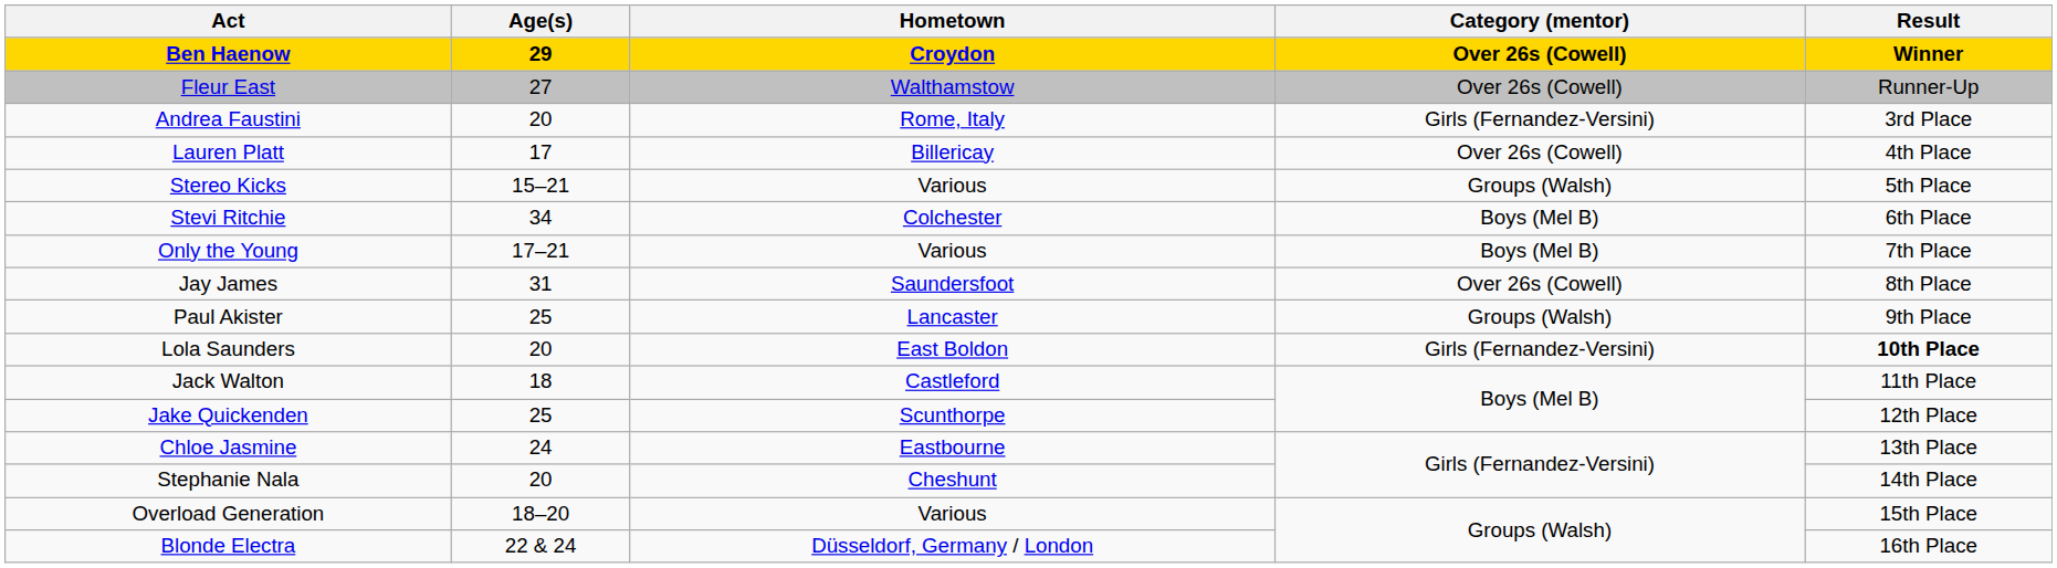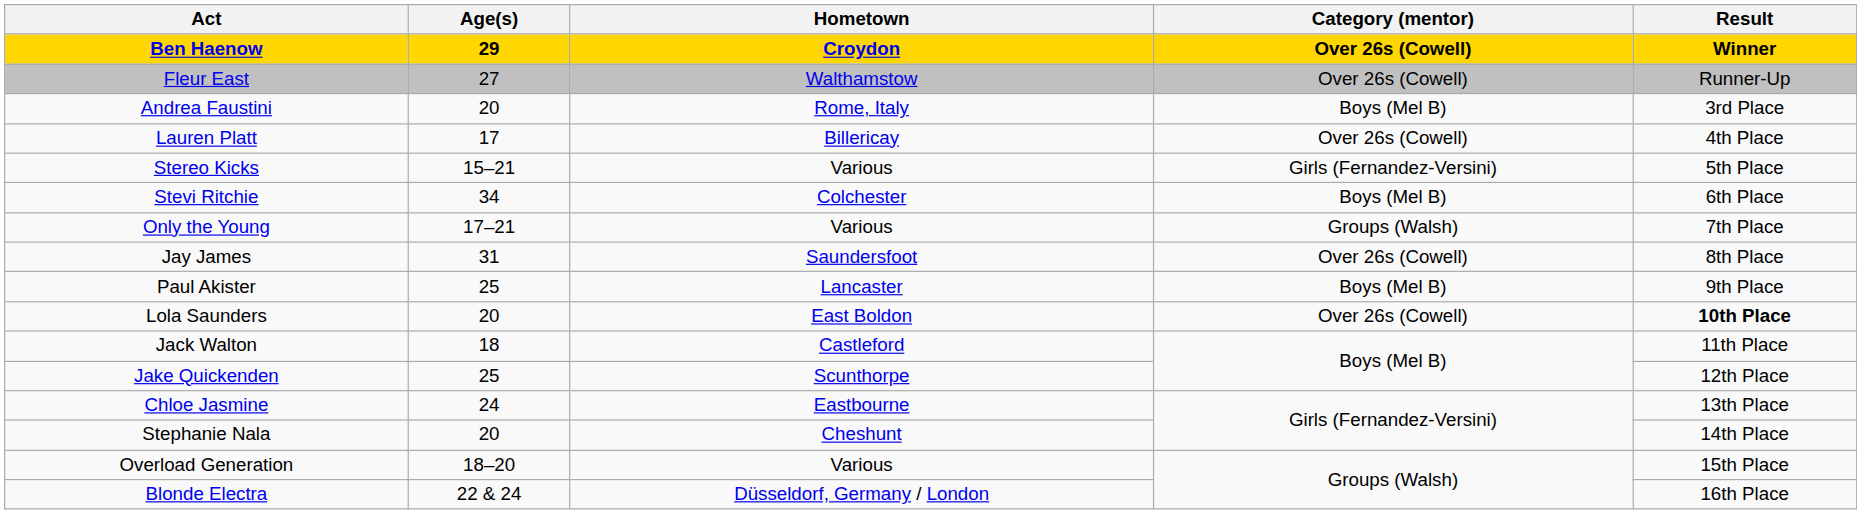Andrea Faustini | Category (mentor): Girls (Fernandez-Versini) -> Boys (Mel B)
Stereo Kicks | Category (mentor): Groups (Walsh) -> Girls (Fernandez-Versini)
Only the Young | Category (mentor): Boys (Mel B) -> Groups (Walsh)
Paul Akister | Category (mentor): Groups (Walsh) -> Boys (Mel B)
Lola Saunders | Category (mentor): Girls (Fernandez-Versini) -> Over 26s (Cowell)
